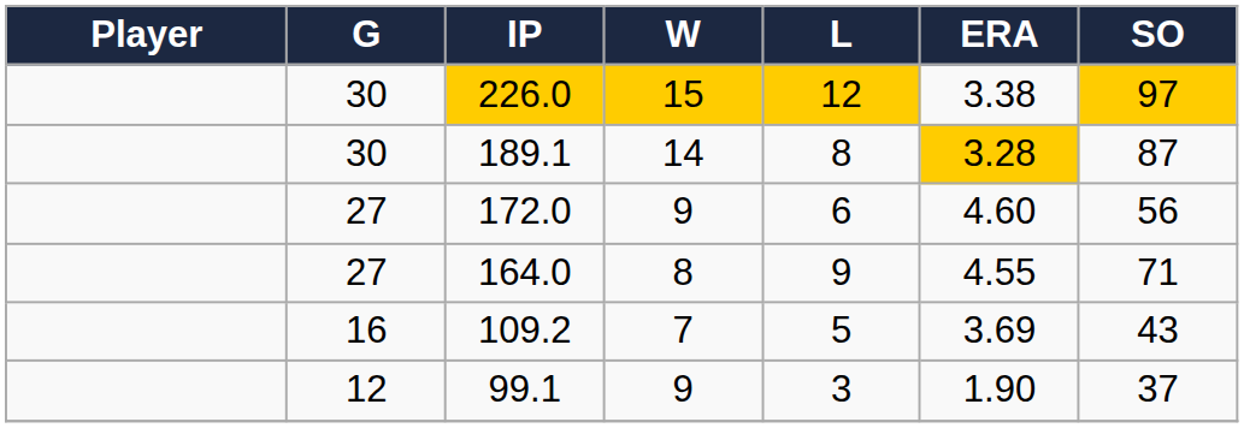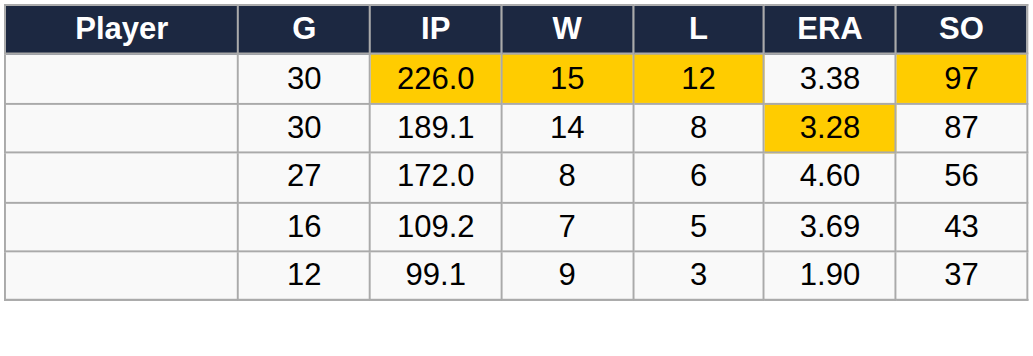172.0 | W: 9 -> 8
- row: 27 | 164.0 | 8 | 9 | 4.55 | 71
